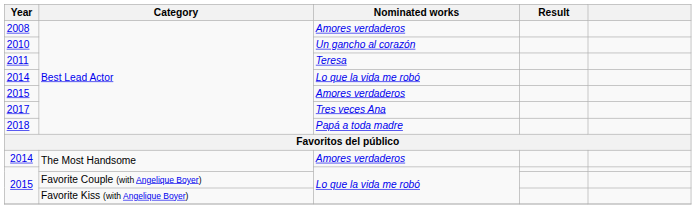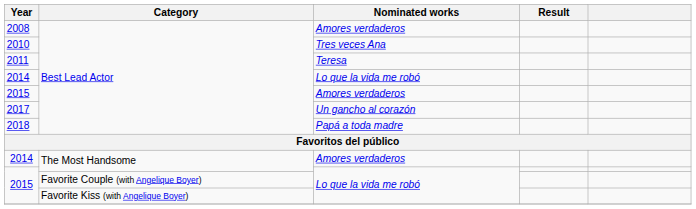2010 | Nominated works: Un gancho al corazón -> Tres veces Ana
2017 | Nominated works: Tres veces Ana -> Un gancho al corazón
